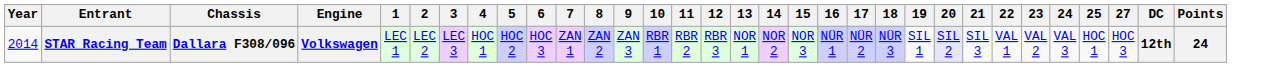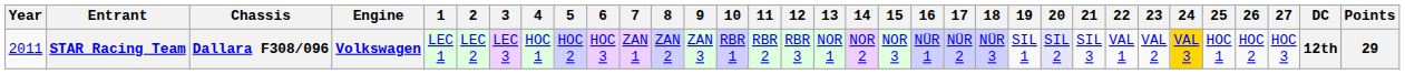+ column: 26 | HOC 2
STAR Racing Team | Year: 2014 -> 2011
STAR Racing Team | 24: no background -> gold background
STAR Racing Team | Points: 24 -> 29
